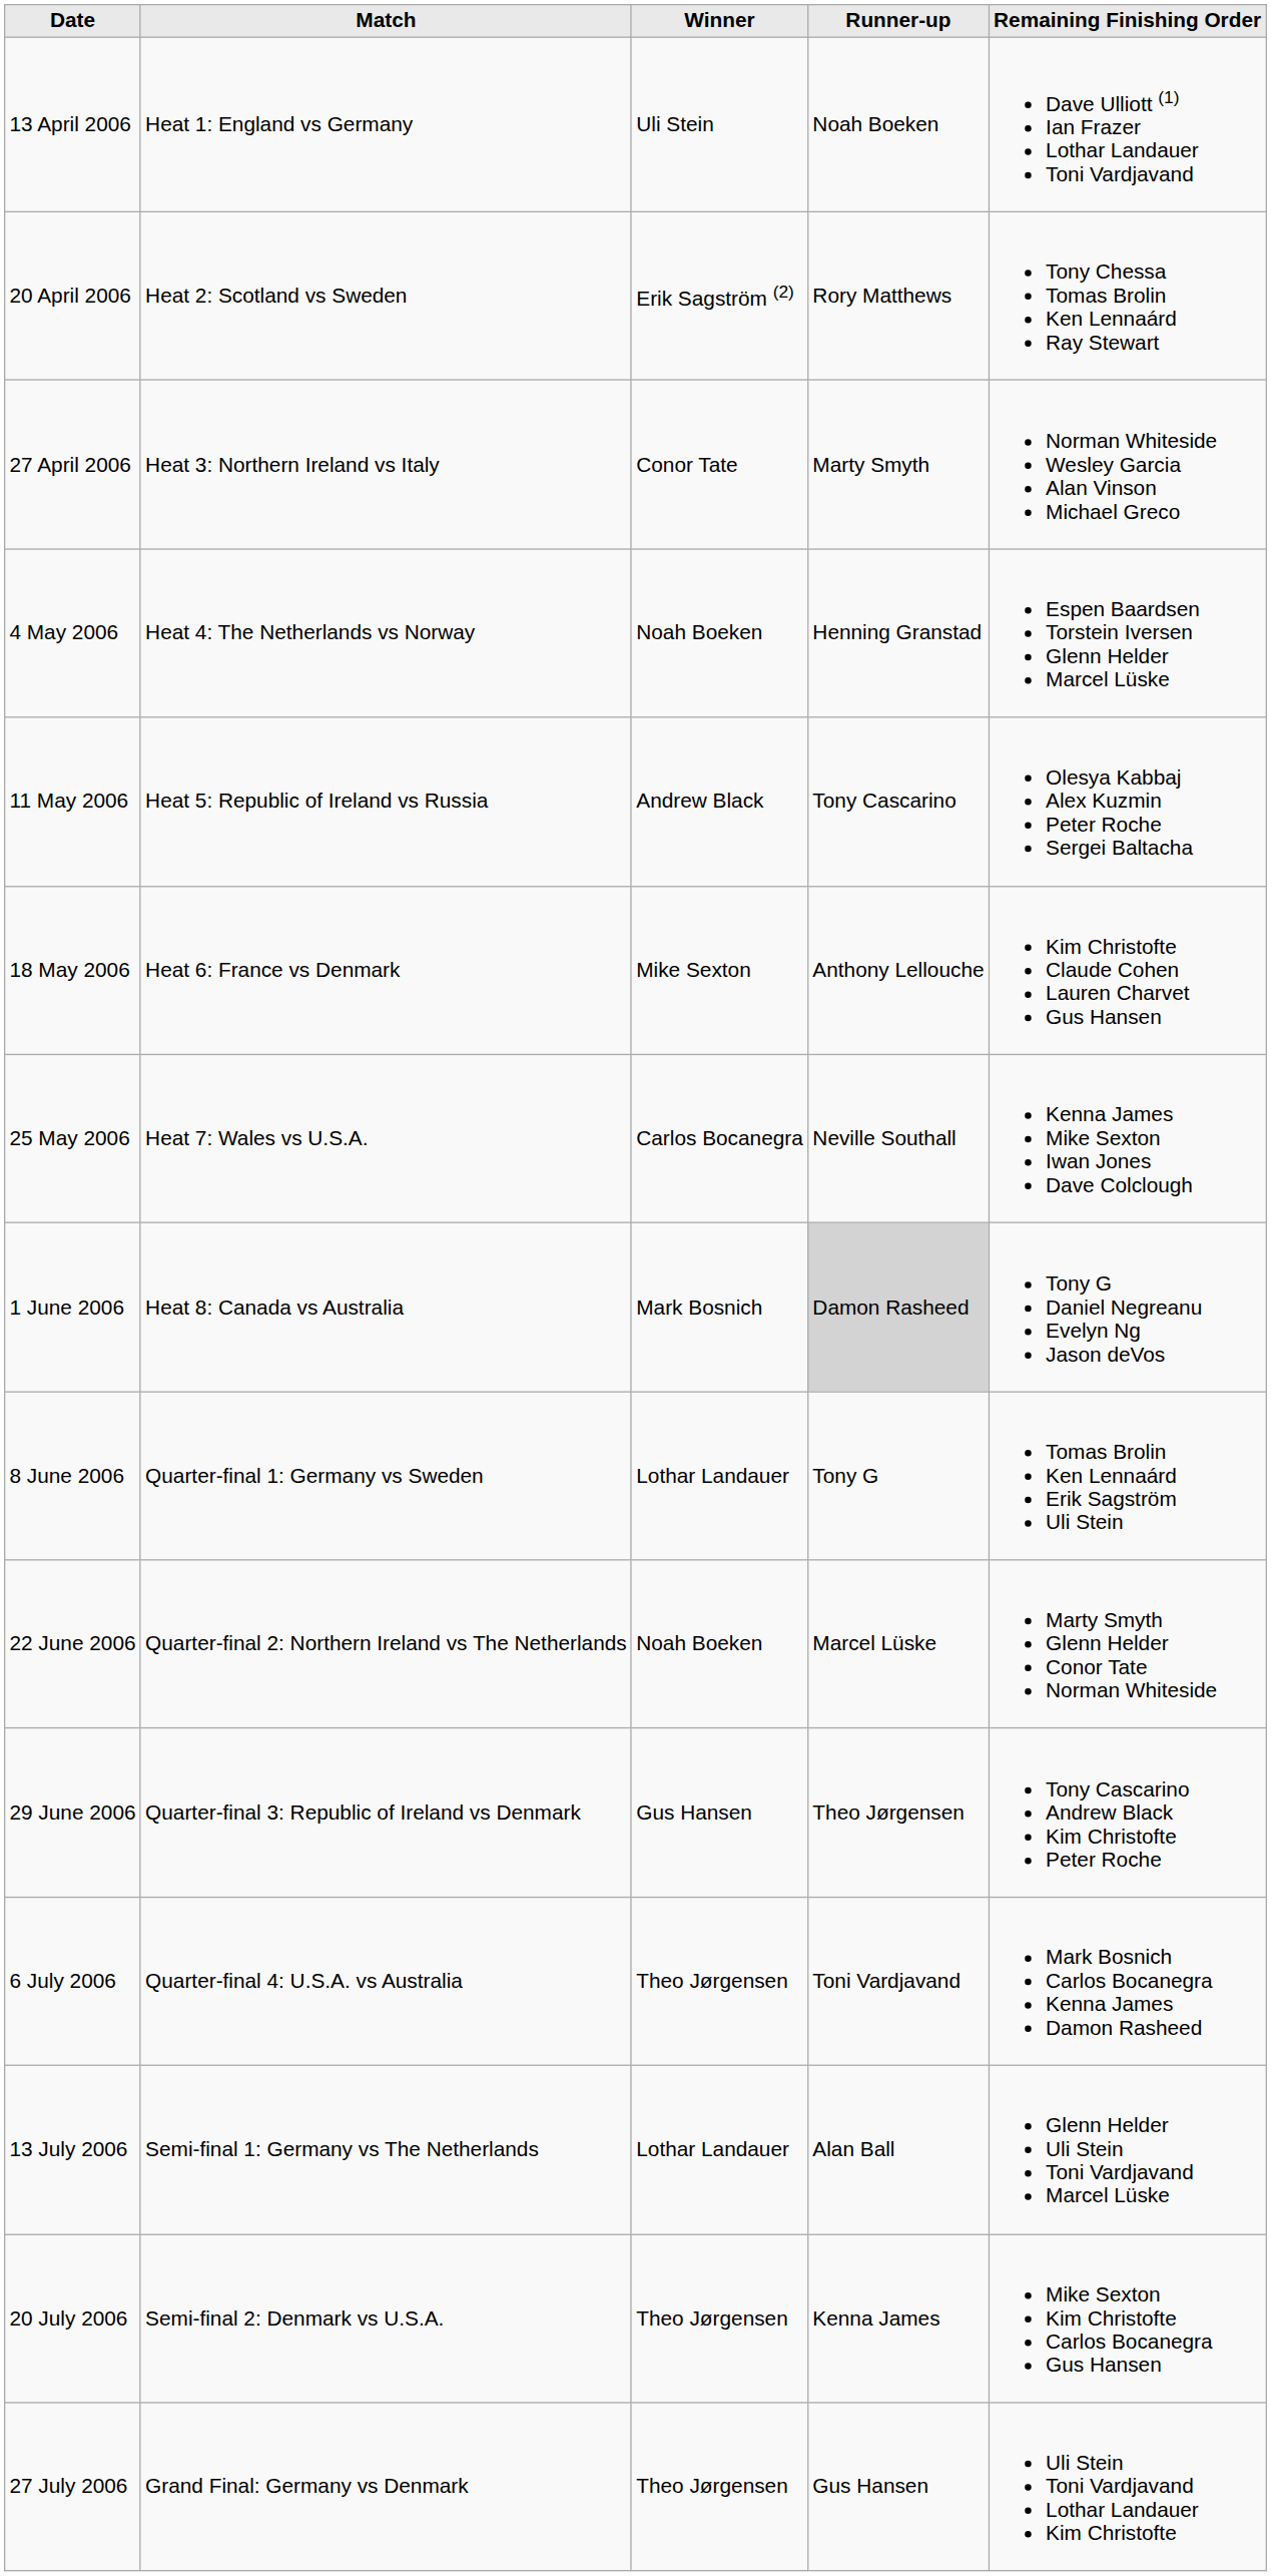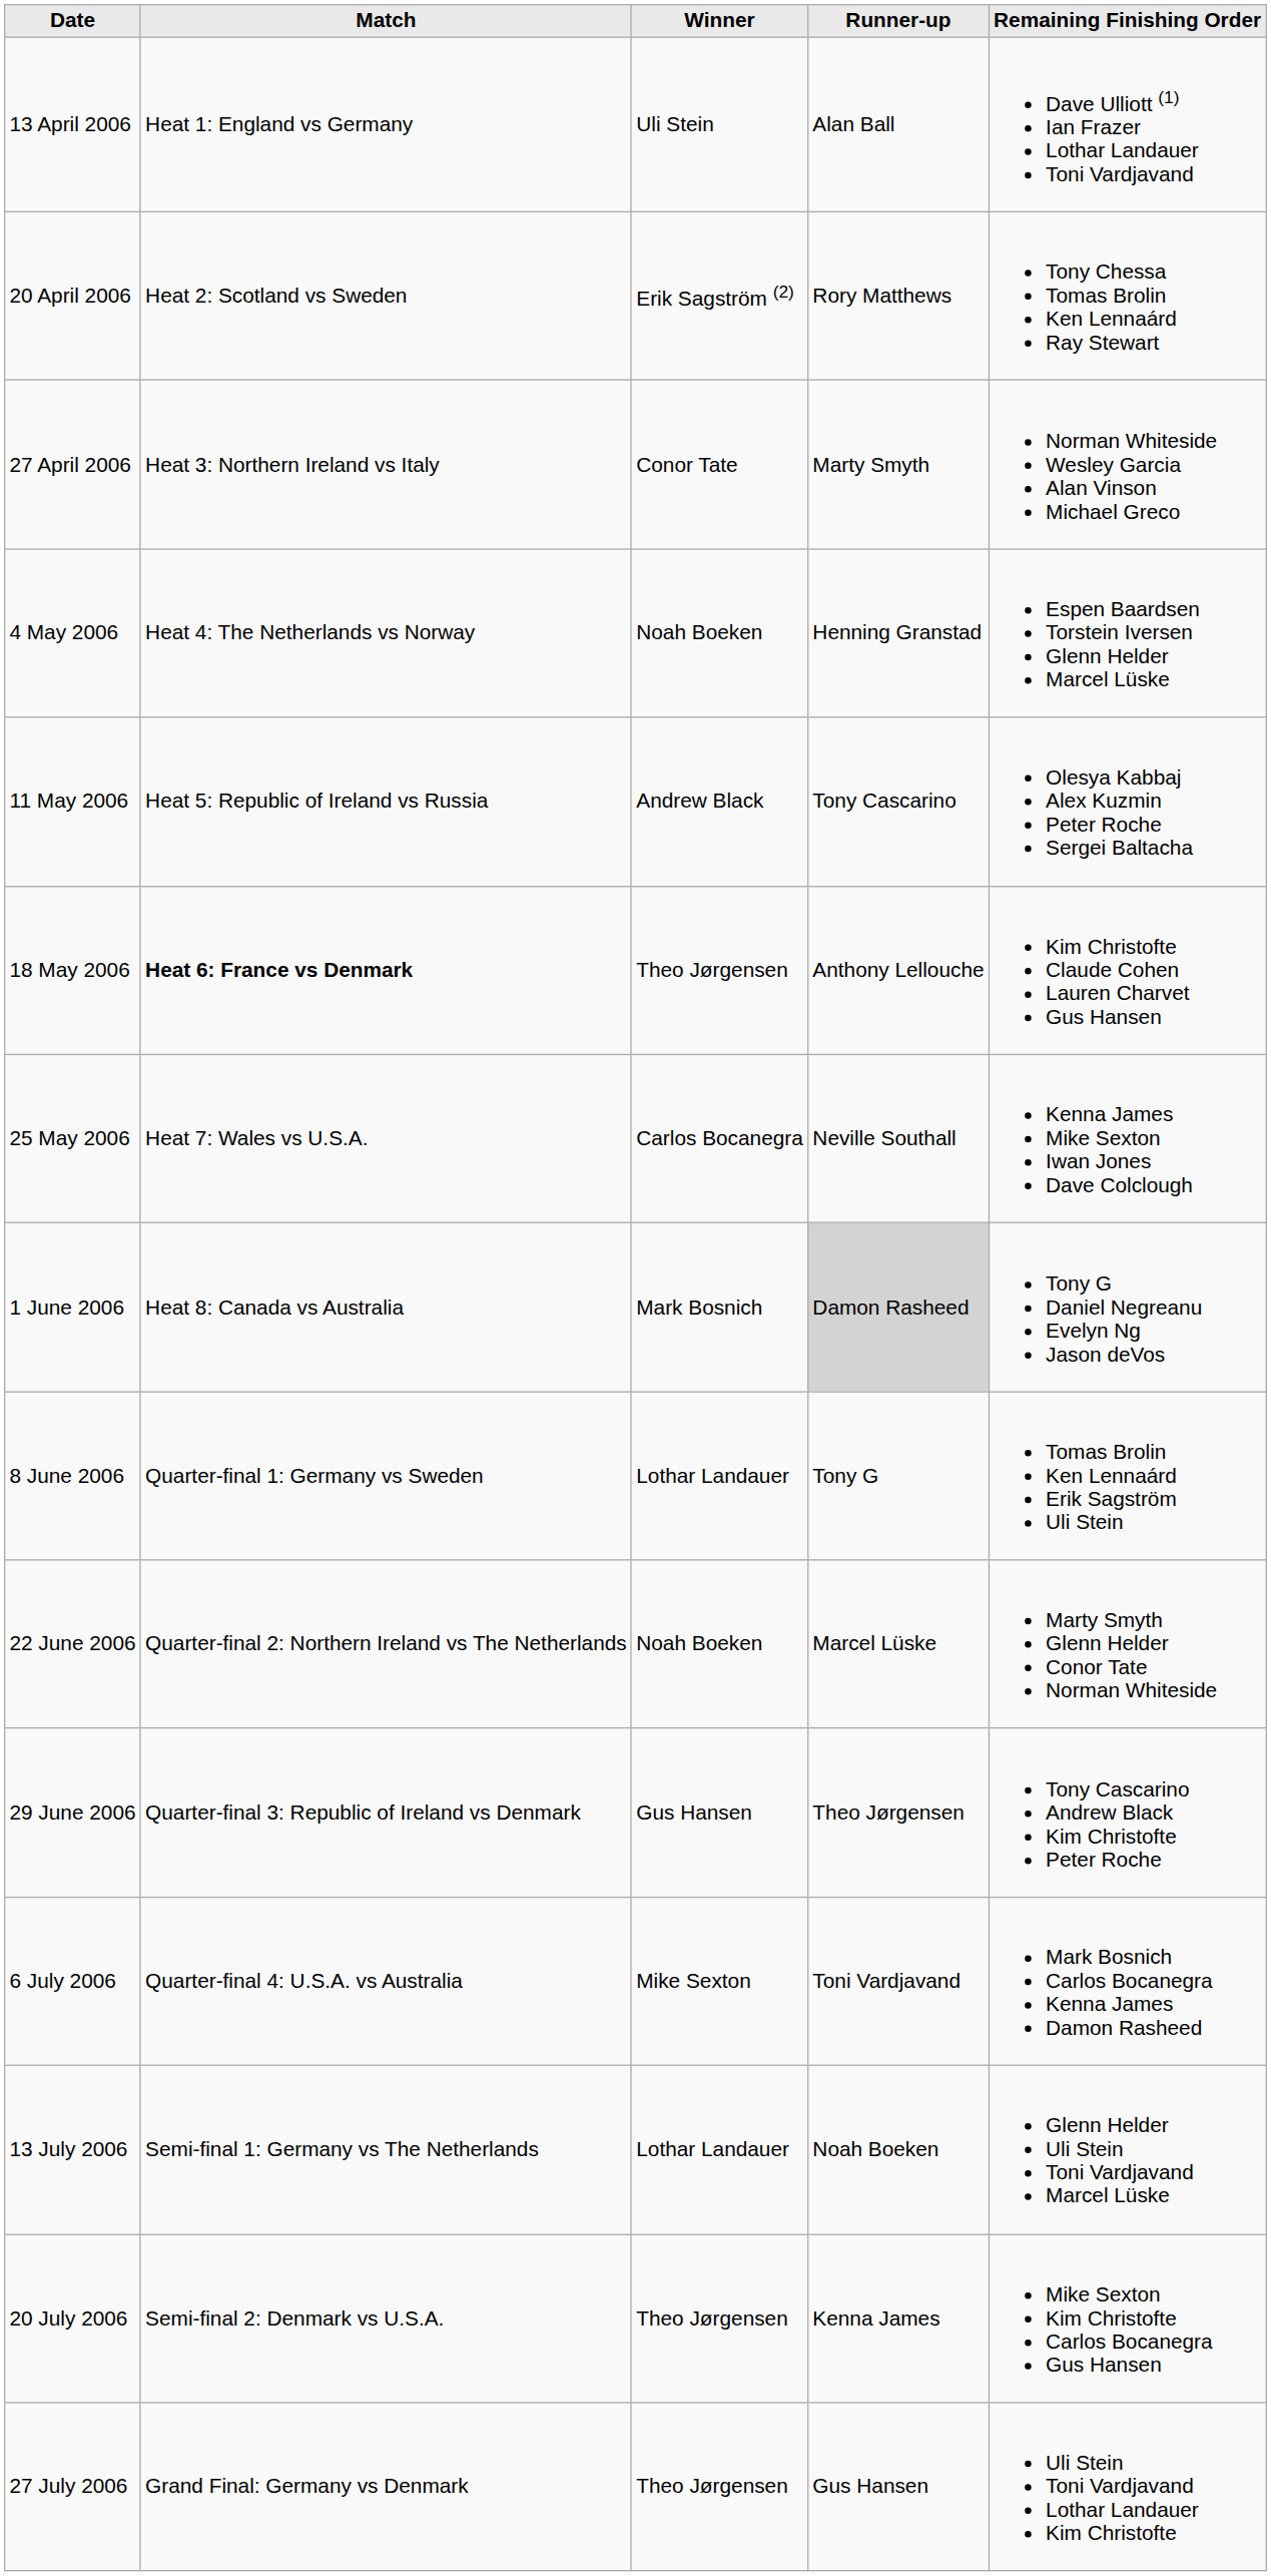13 April 2006 | Runner-up: Noah Boeken -> Alan Ball
18 May 2006 | Match: normal -> bold
18 May 2006 | Winner: Mike Sexton -> Theo Jørgensen
6 July 2006 | Winner: Theo Jørgensen -> Mike Sexton
13 July 2006 | Runner-up: Alan Ball -> Noah Boeken
